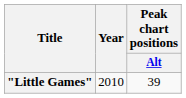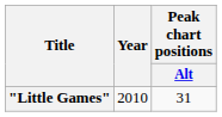"Little Games" | Peak chart positions / Alt: 39 -> 31
